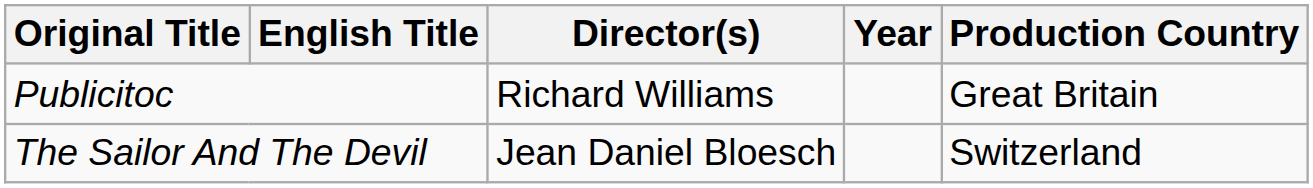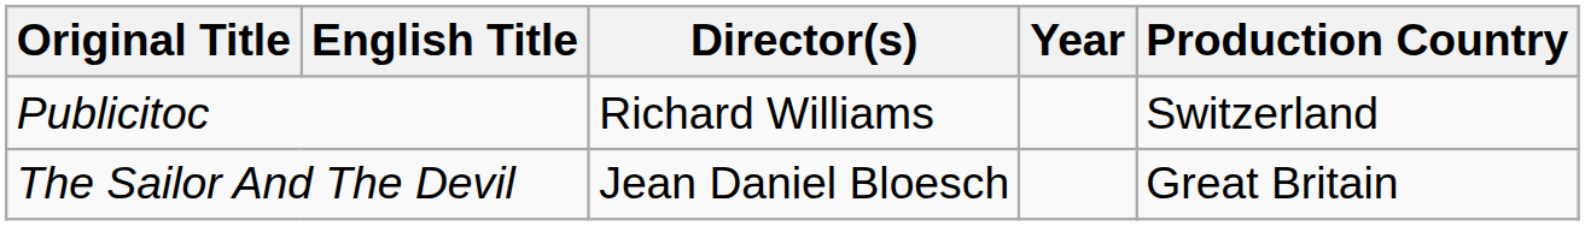Publicitoc | Production Country: Great Britain -> Switzerland
The Sailor And The Devil | Production Country: Switzerland -> Great Britain
